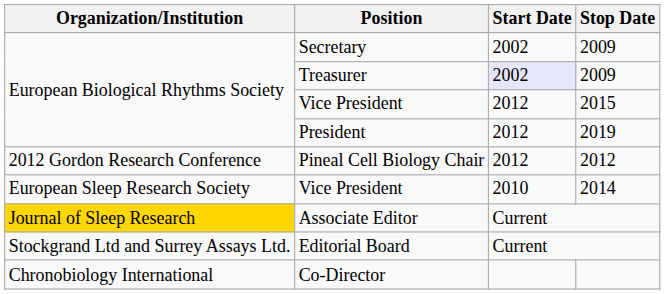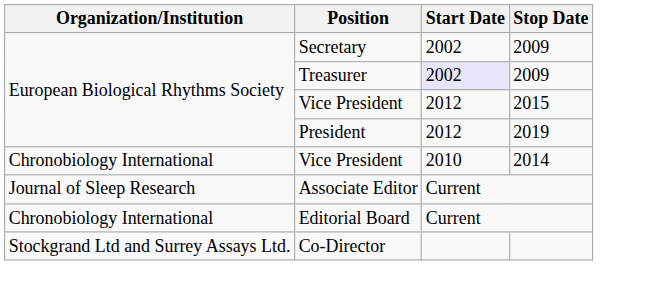- row: 2012 Gordon Research Conference | Pineal Cell Biology Chair | 2012 | 2012
Vice President / 2014 | Organization/Institution: European Sleep Research Society -> Chronobiology International
Associate Editor | Organization/Institution: gold background -> no background
Editorial Board | Organization/Institution: Stockgrand Ltd and Surrey Assays Ltd. -> Chronobiology International
Co-Director | Organization/Institution: Chronobiology International -> Stockgrand Ltd and Surrey Assays Ltd.
